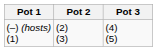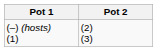- column: Pot 3 | (4) (5)
